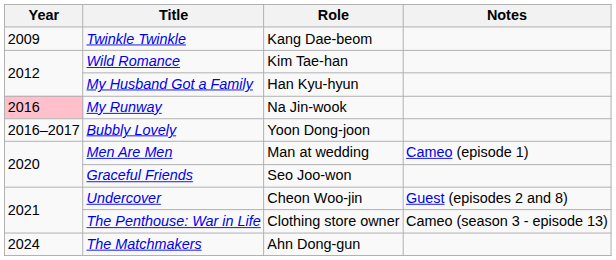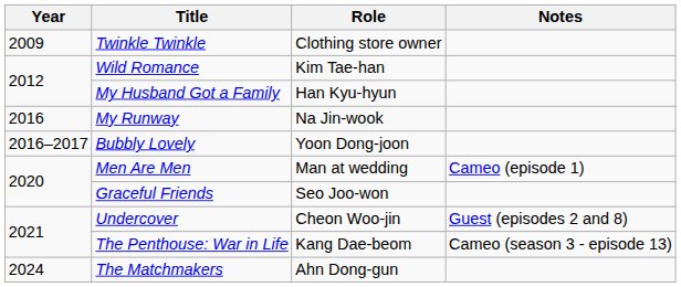Twinkle Twinkle | Role: Kang Dae-beom -> Clothing store owner
My Runway | Year: pink background -> no background
The Penthouse: War in Life | Role: Clothing store owner -> Kang Dae-beom
